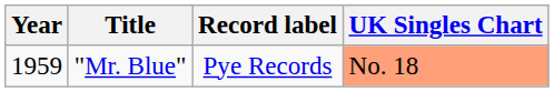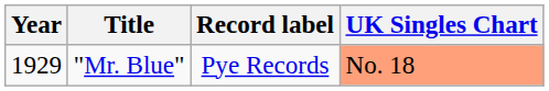"Mr. Blue" | Year: 1959 -> 1929
